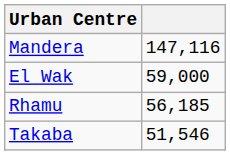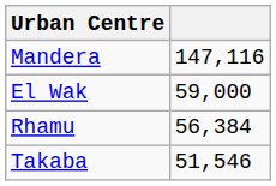Rhamu | column 2: 56,185 -> 56,384
